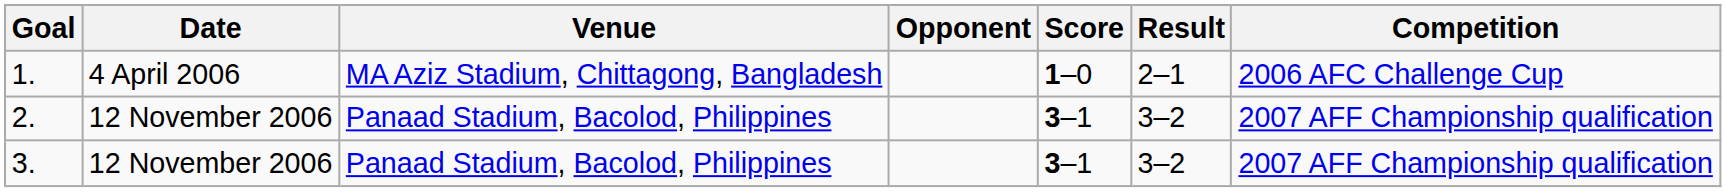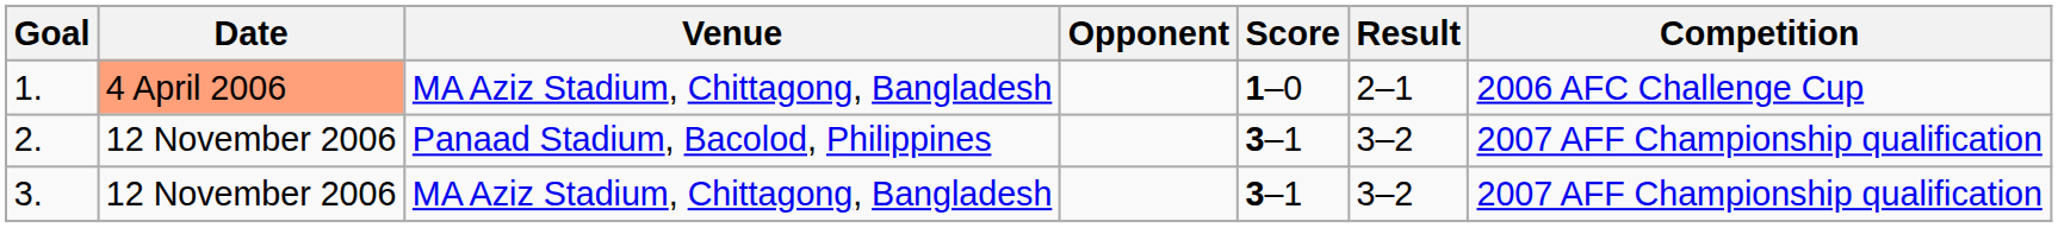1. | Date: no background -> lightsalmon background
3. | Venue: Panaad Stadium, Bacolod, Philippines -> MA Aziz Stadium, Chittagong, Bangladesh
